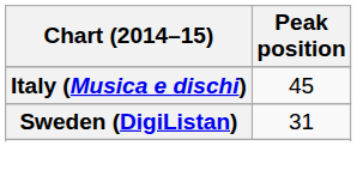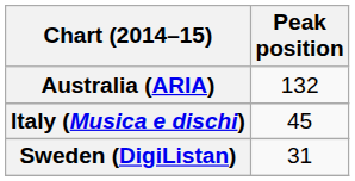+ row: Australia (ARIA) | 132
